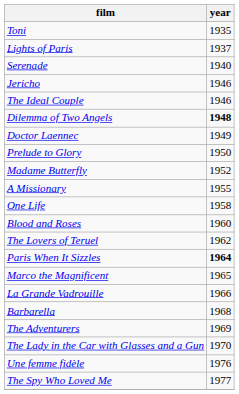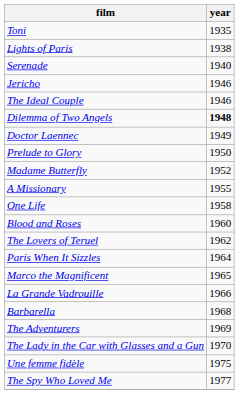Lights of Paris | year: 1937 -> 1938
Paris When It Sizzles | year: bold -> normal
Une femme fidèle | year: 1976 -> 1975
